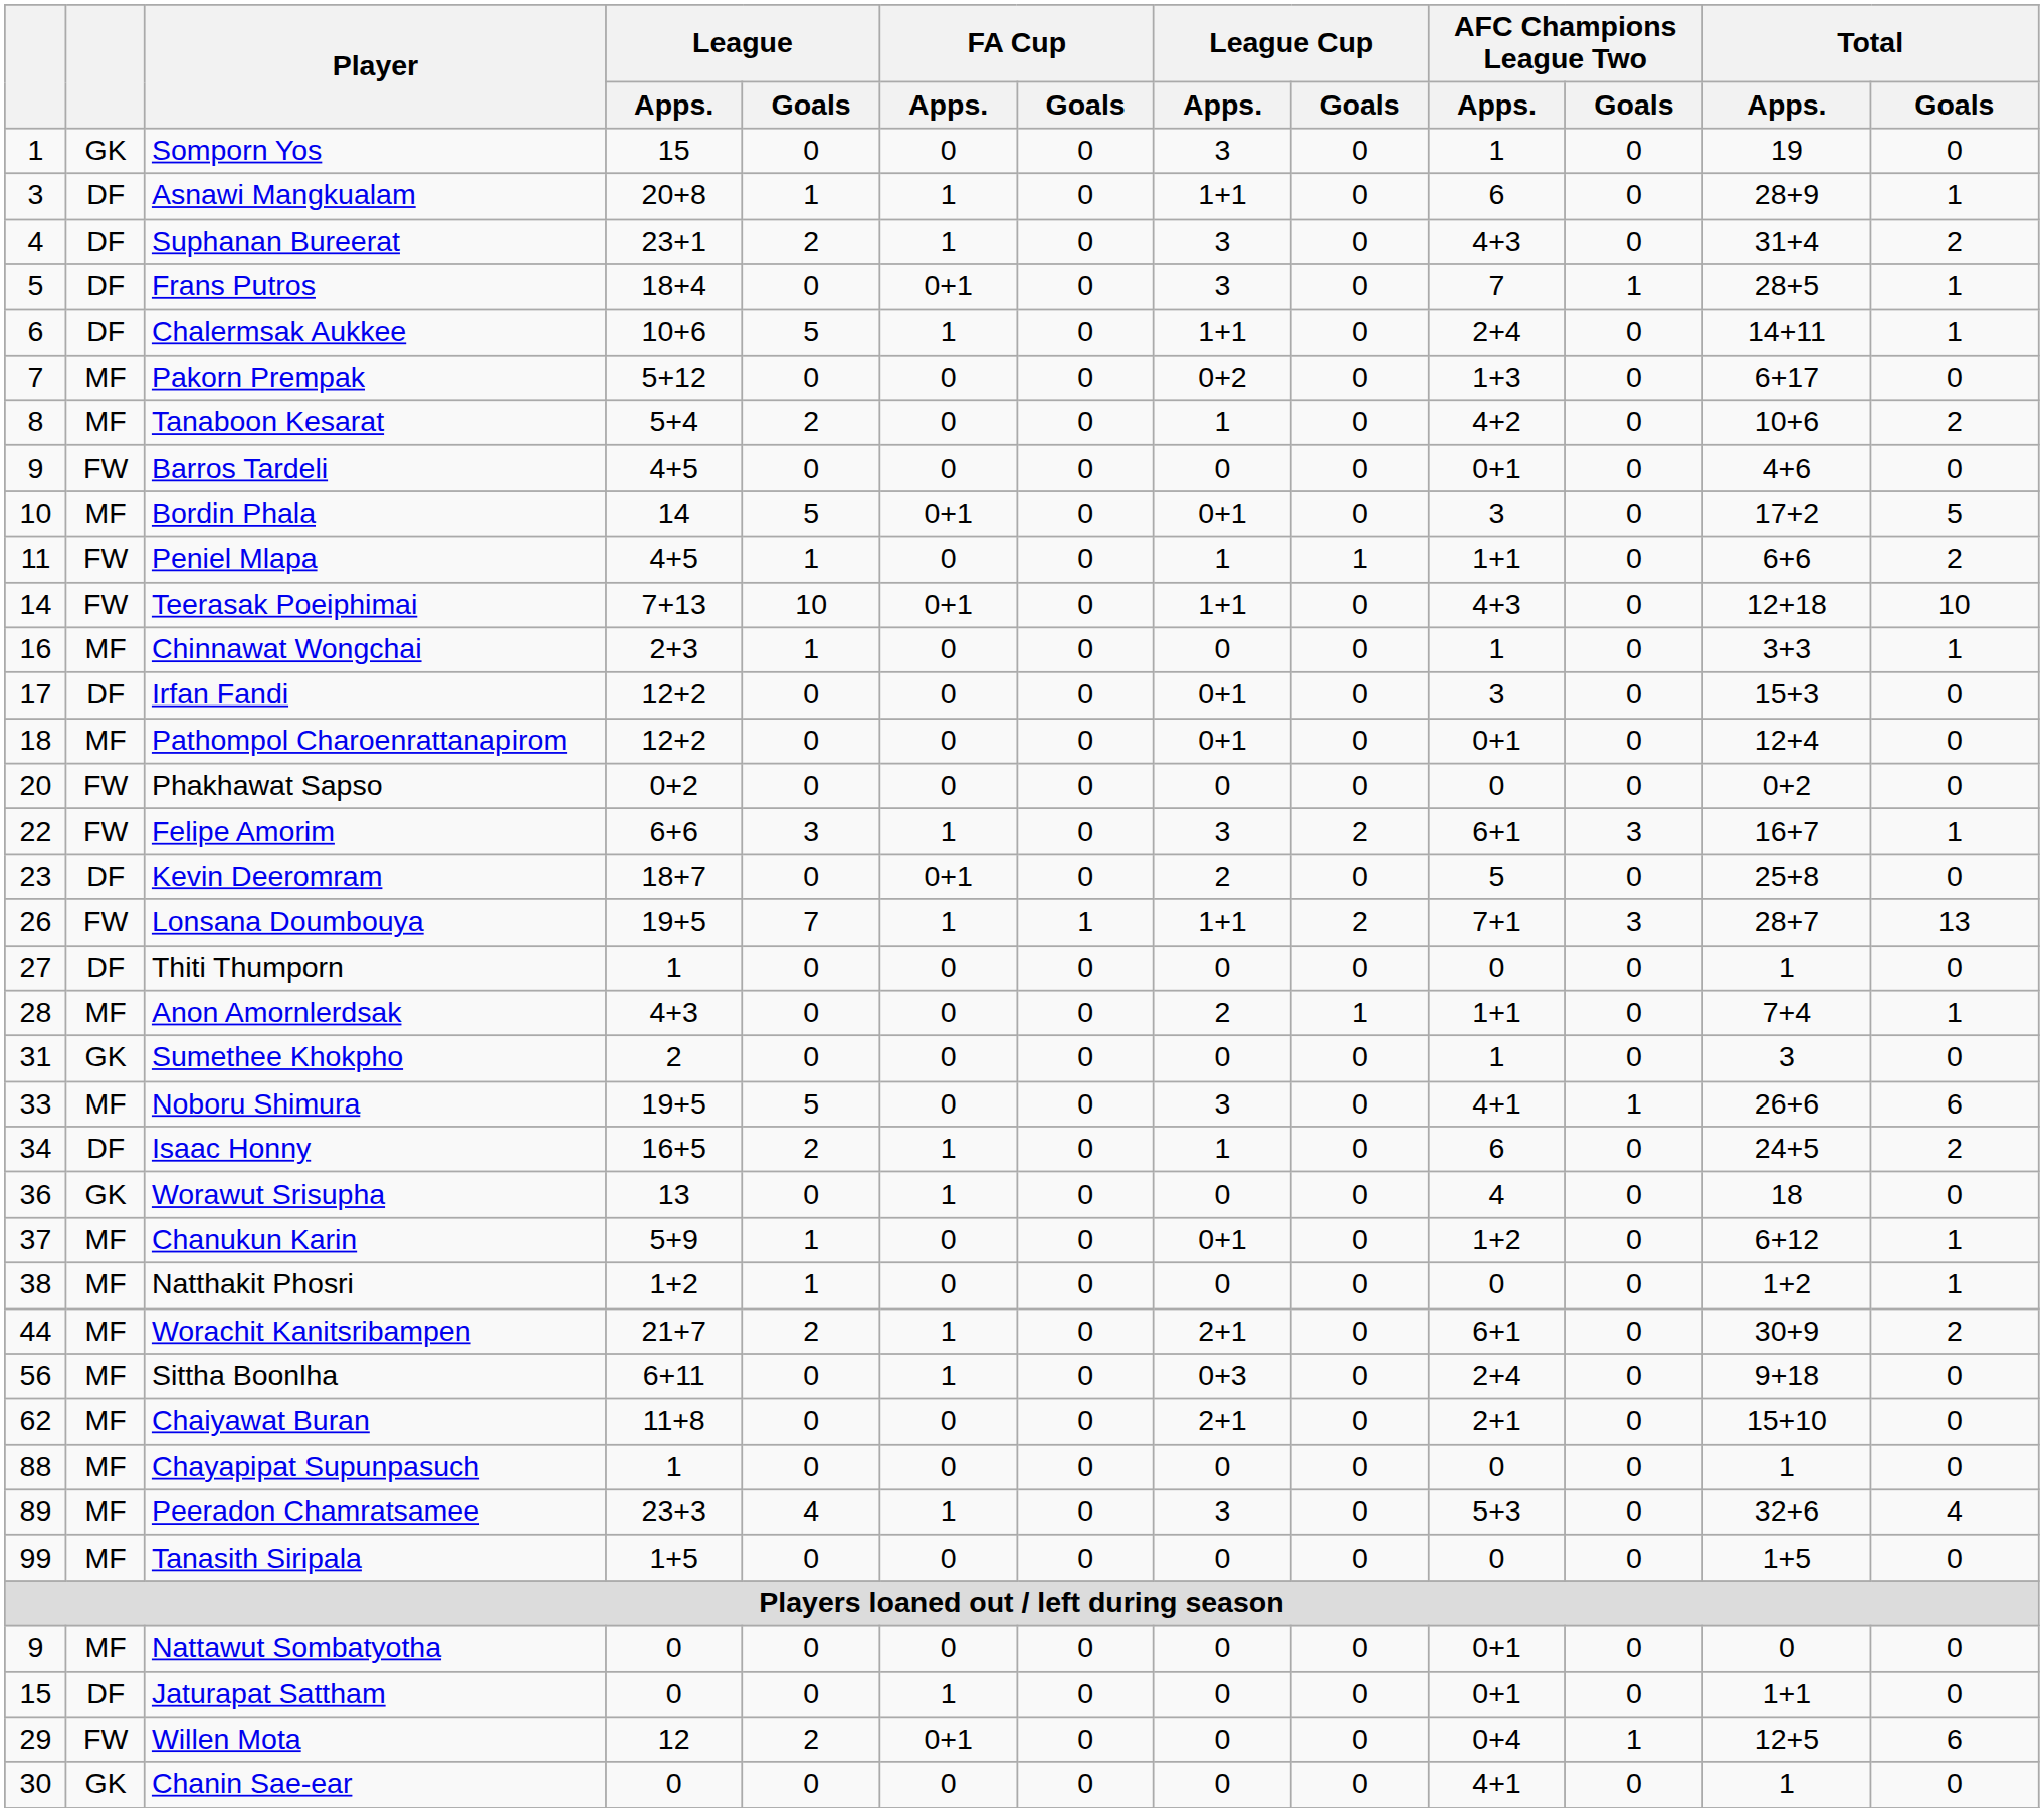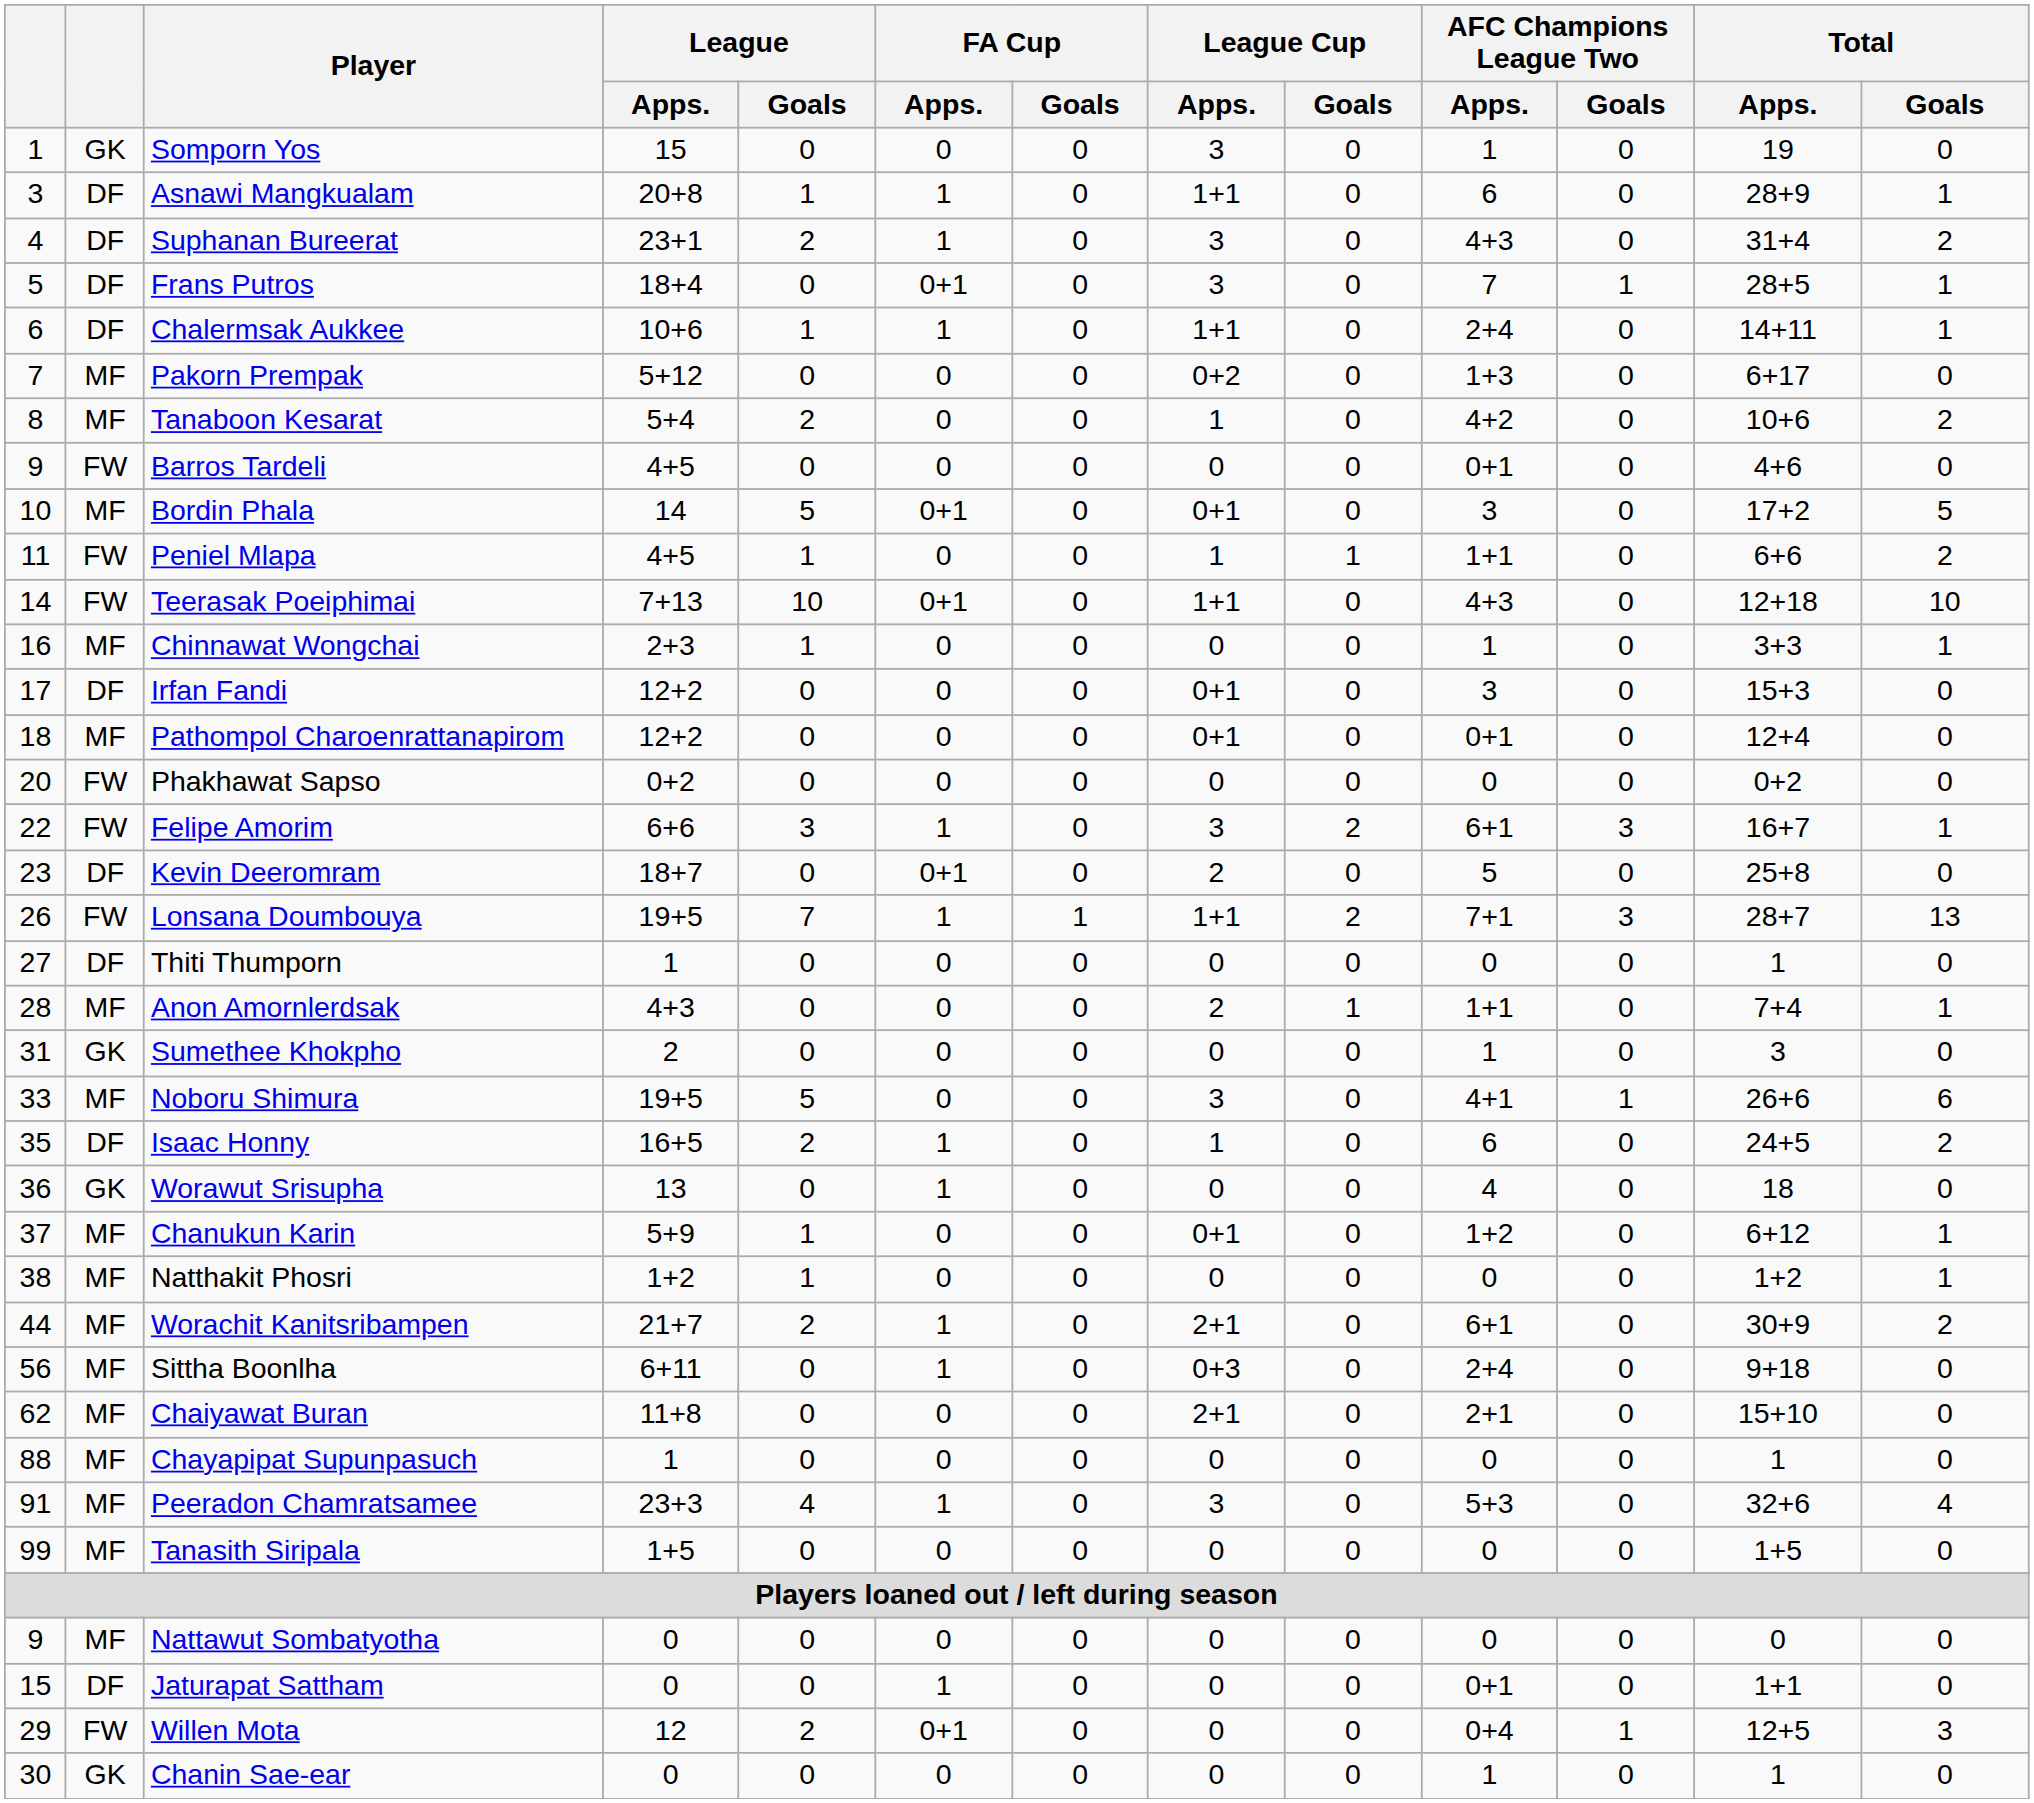Chalermsak Aukkee | League / Goals: 5 -> 1
Isaac Honny | column 1: 34 -> 35
Peeradon Chamratsamee | column 1: 89 -> 91
Nattawut Sombatyotha | AFC Champions League Two / Apps.: 0+1 -> 0
Willen Mota | Total / Goals: 6 -> 3
Chanin Sae-ear | AFC Champions League Two / Apps.: 4+1 -> 1
